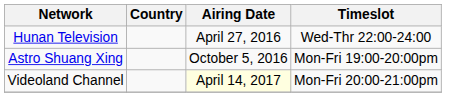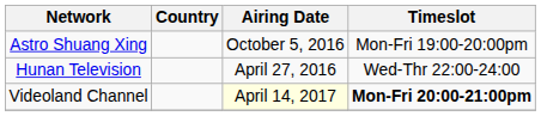rows swapped: Hunan Television <-> Astro Shuang Xing
Videoland Channel | Timeslot: normal -> bold
